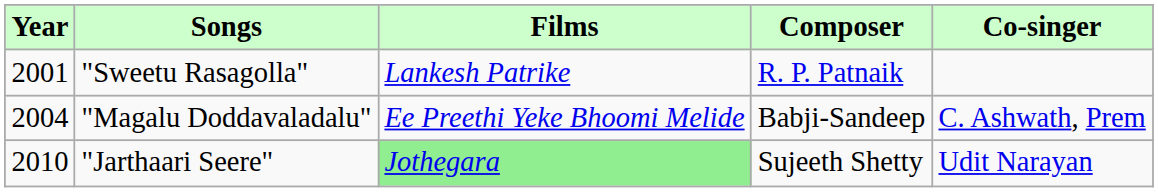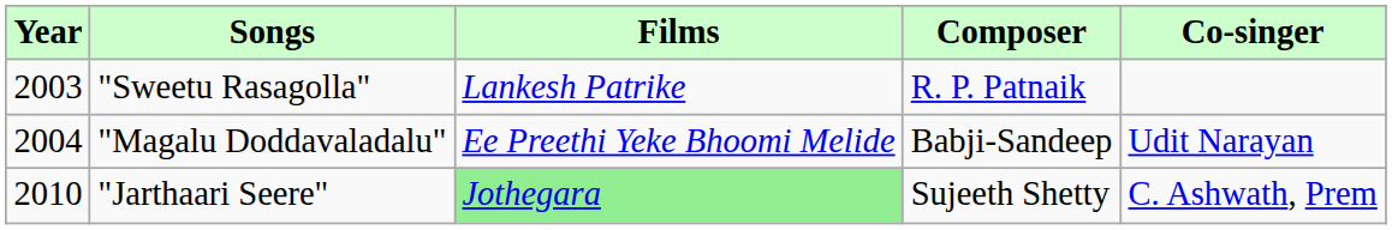"Sweetu Rasagolla" | Year: 2001 -> 2003
"Magalu Doddavaladalu" | Co-singer: C. Ashwath, Prem -> Udit Narayan
"Jarthaari Seere" | Co-singer: Udit Narayan -> C. Ashwath, Prem
